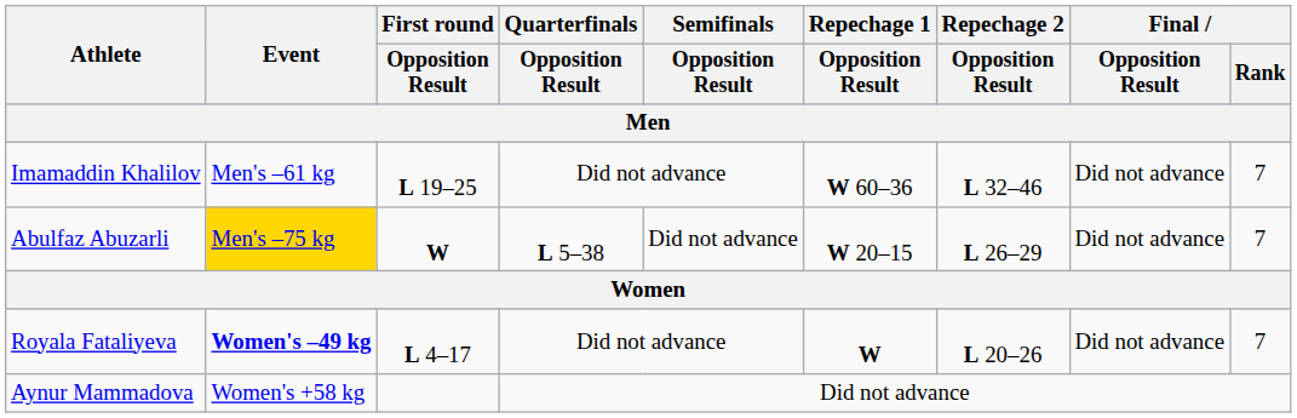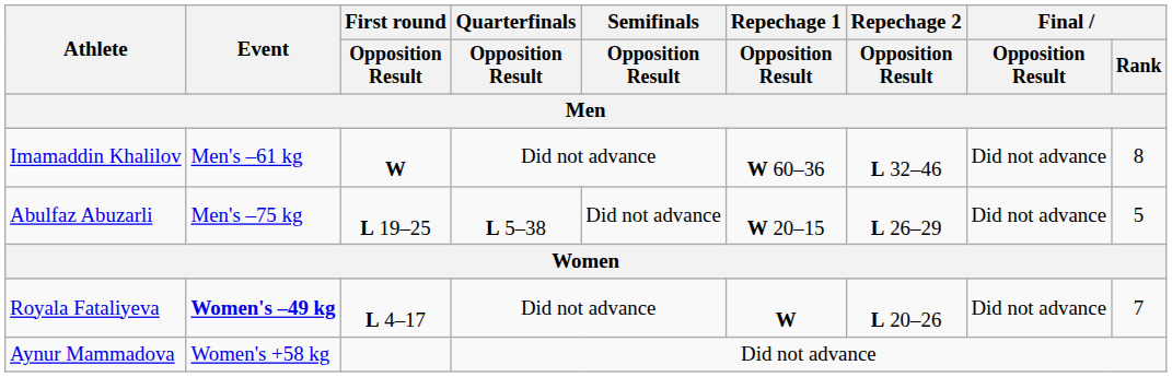Imamaddin Khalilov | First round / Opposition Result: L 19–25 -> W
Imamaddin Khalilov | Final / Rank: 7 -> 8
Abulfaz Abuzarli | Event: gold background -> no background
Abulfaz Abuzarli | First round / Opposition Result: W -> L 19–25
Abulfaz Abuzarli | Final / Rank: 7 -> 5
